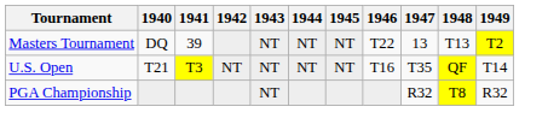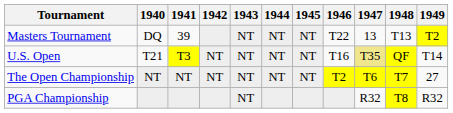U.S. Open | 1947: no background -> khaki background
+ row: The Open Championship | NT | NT | NT | NT | NT | NT | T2 | T6 | T7 | 27
